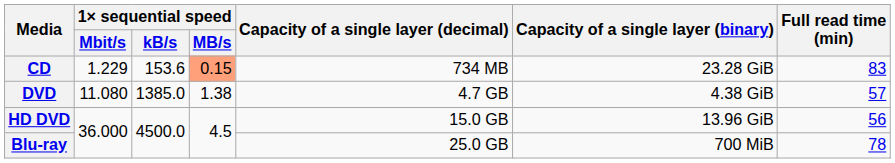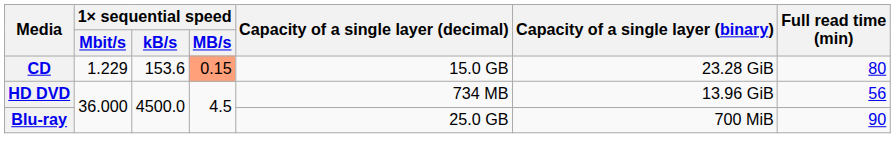CD | Capacity of a single layer (decimal): 734 MB -> 15.0 GB
CD | Full read time (min): 83 -> 80
- row: DVD | 11.080 | 1385.0 | 1.38 | 4.7 GB | 4.38 GiB | 57
HD DVD | Capacity of a single layer (decimal): 15.0 GB -> 734 MB
Blu-ray | Full read time (min): 78 -> 90
